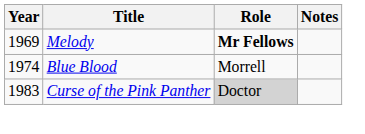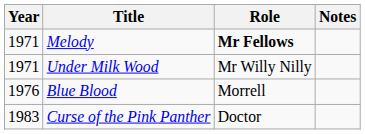Melody | Year: 1969 -> 1971
+ row: 1971 | Under Milk Wood | Mr Willy Nilly
Blue Blood | Year: 1974 -> 1976
Curse of the Pink Panther | Role: lightgrey background -> no background
